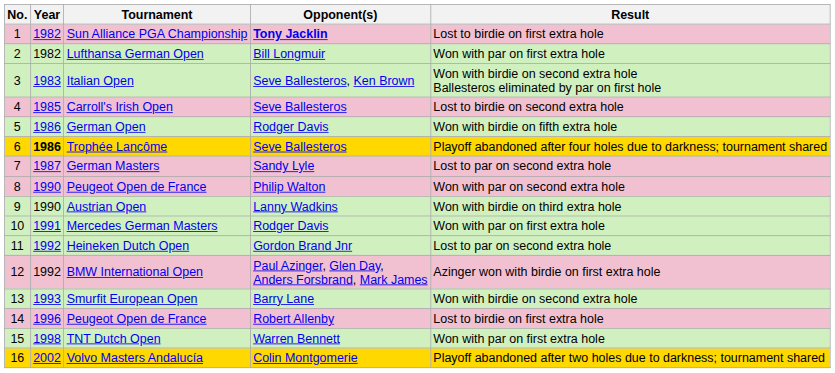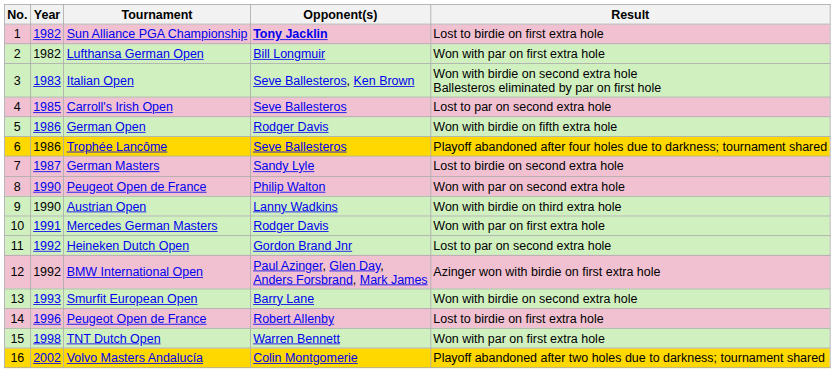Carroll's Irish Open | Result: Lost to birdie on second extra hole -> Lost to par on second extra hole
Trophée Lancôme | Year: bold -> normal
German Masters | Result: Lost to par on second extra hole -> Lost to birdie on second extra hole
